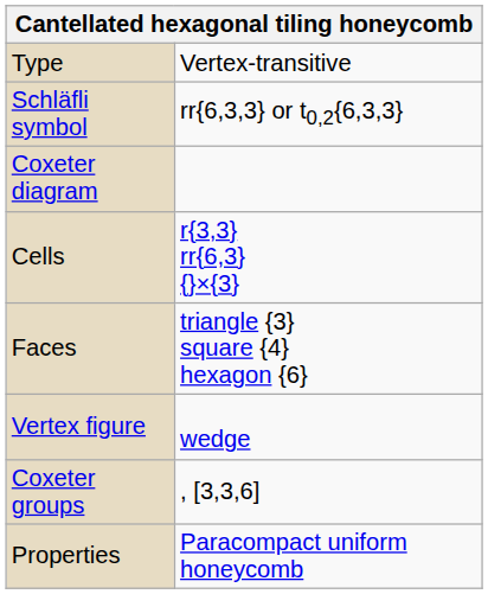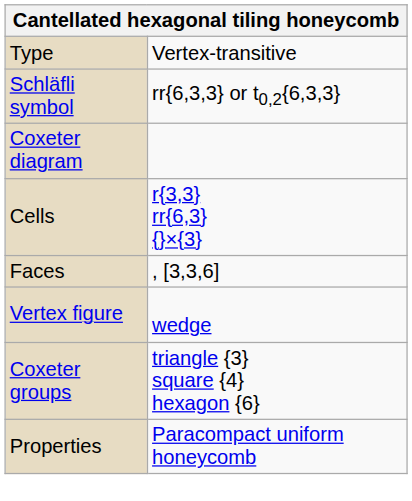Faces | column 2: triangle {3} square {4} hexagon {6} -> , [3,3,6]
Coxeter groups | column 2: , [3,3,6] -> triangle {3} square {4} hexagon {6}
